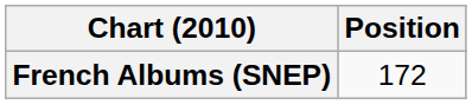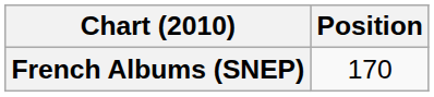French Albums (SNEP) | Position: 172 -> 170
